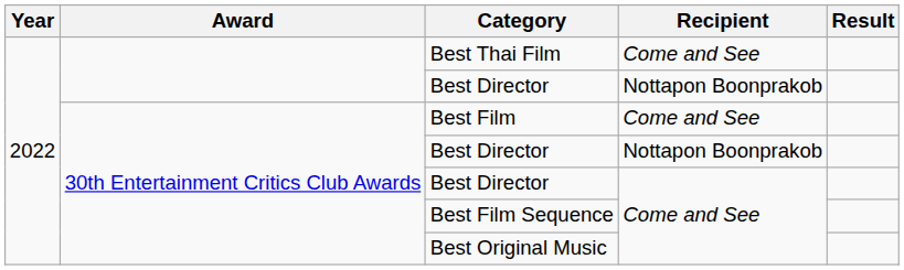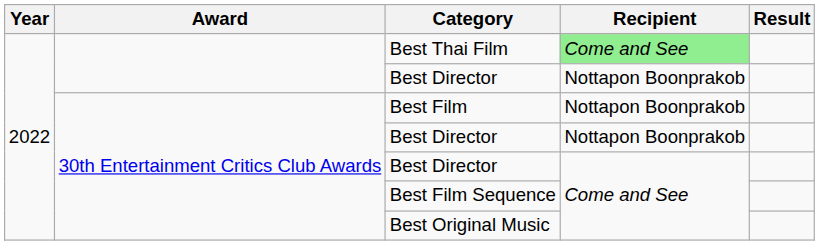Best Thai Film | Recipient: no background -> lightgreen background
Best Film | Recipient: Come and See -> Nottapon Boonprakob
